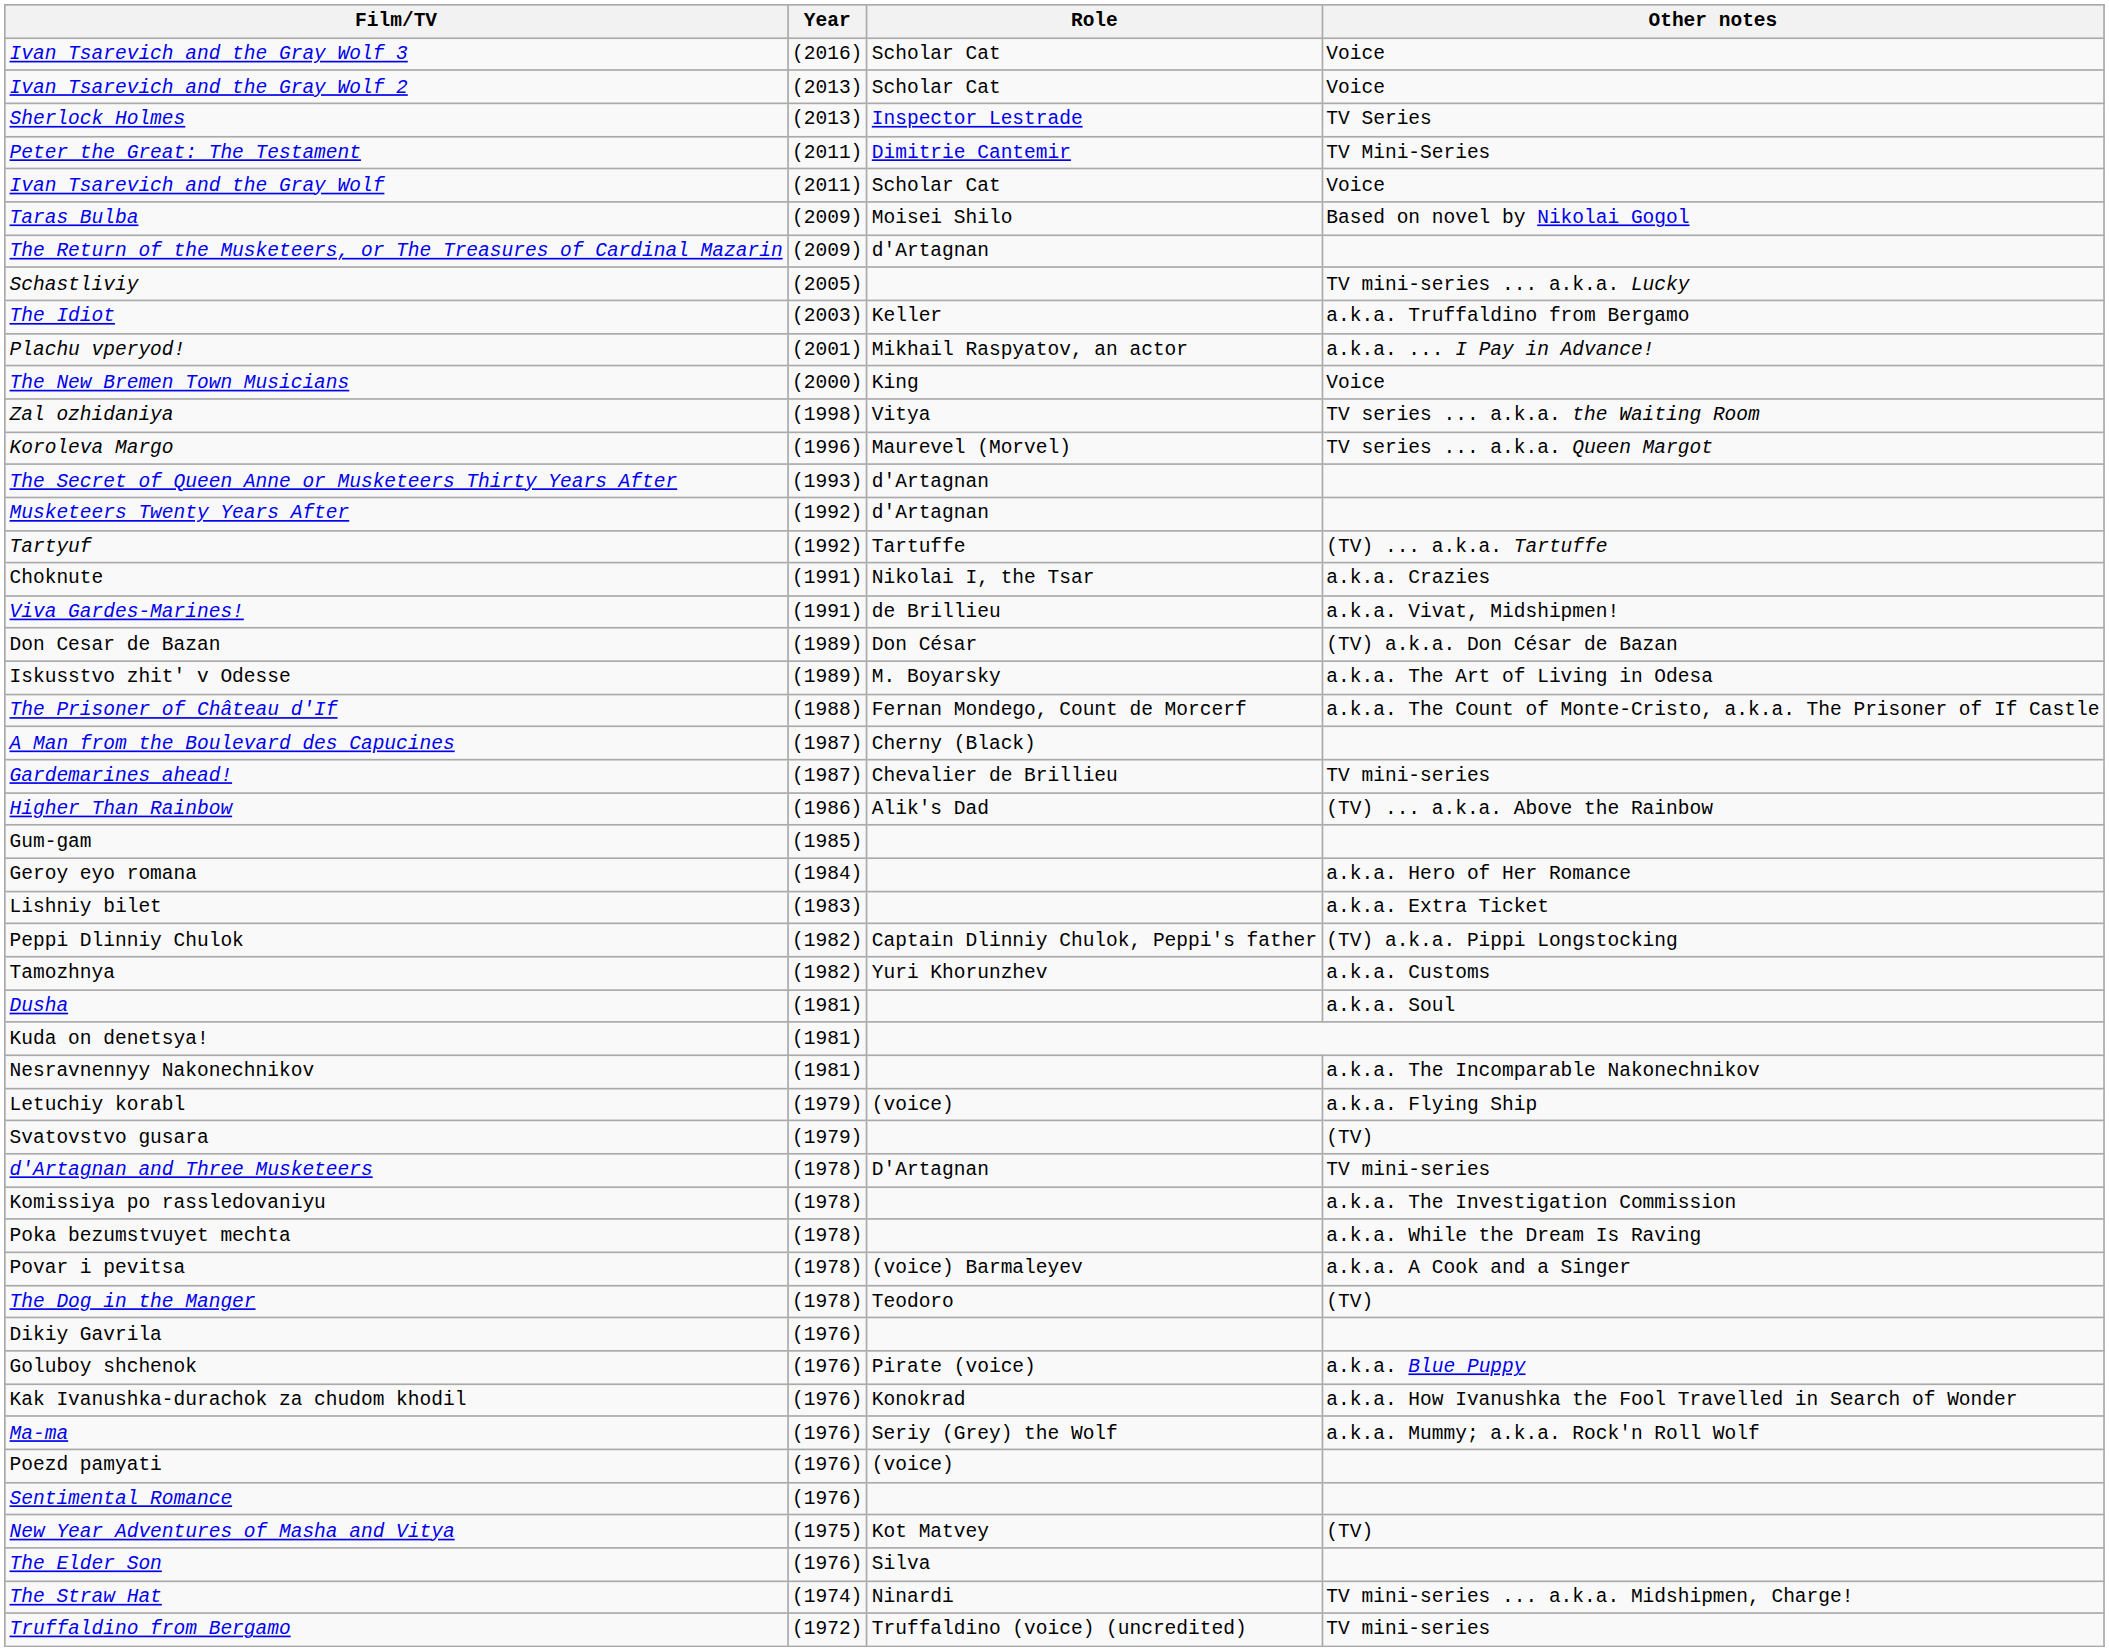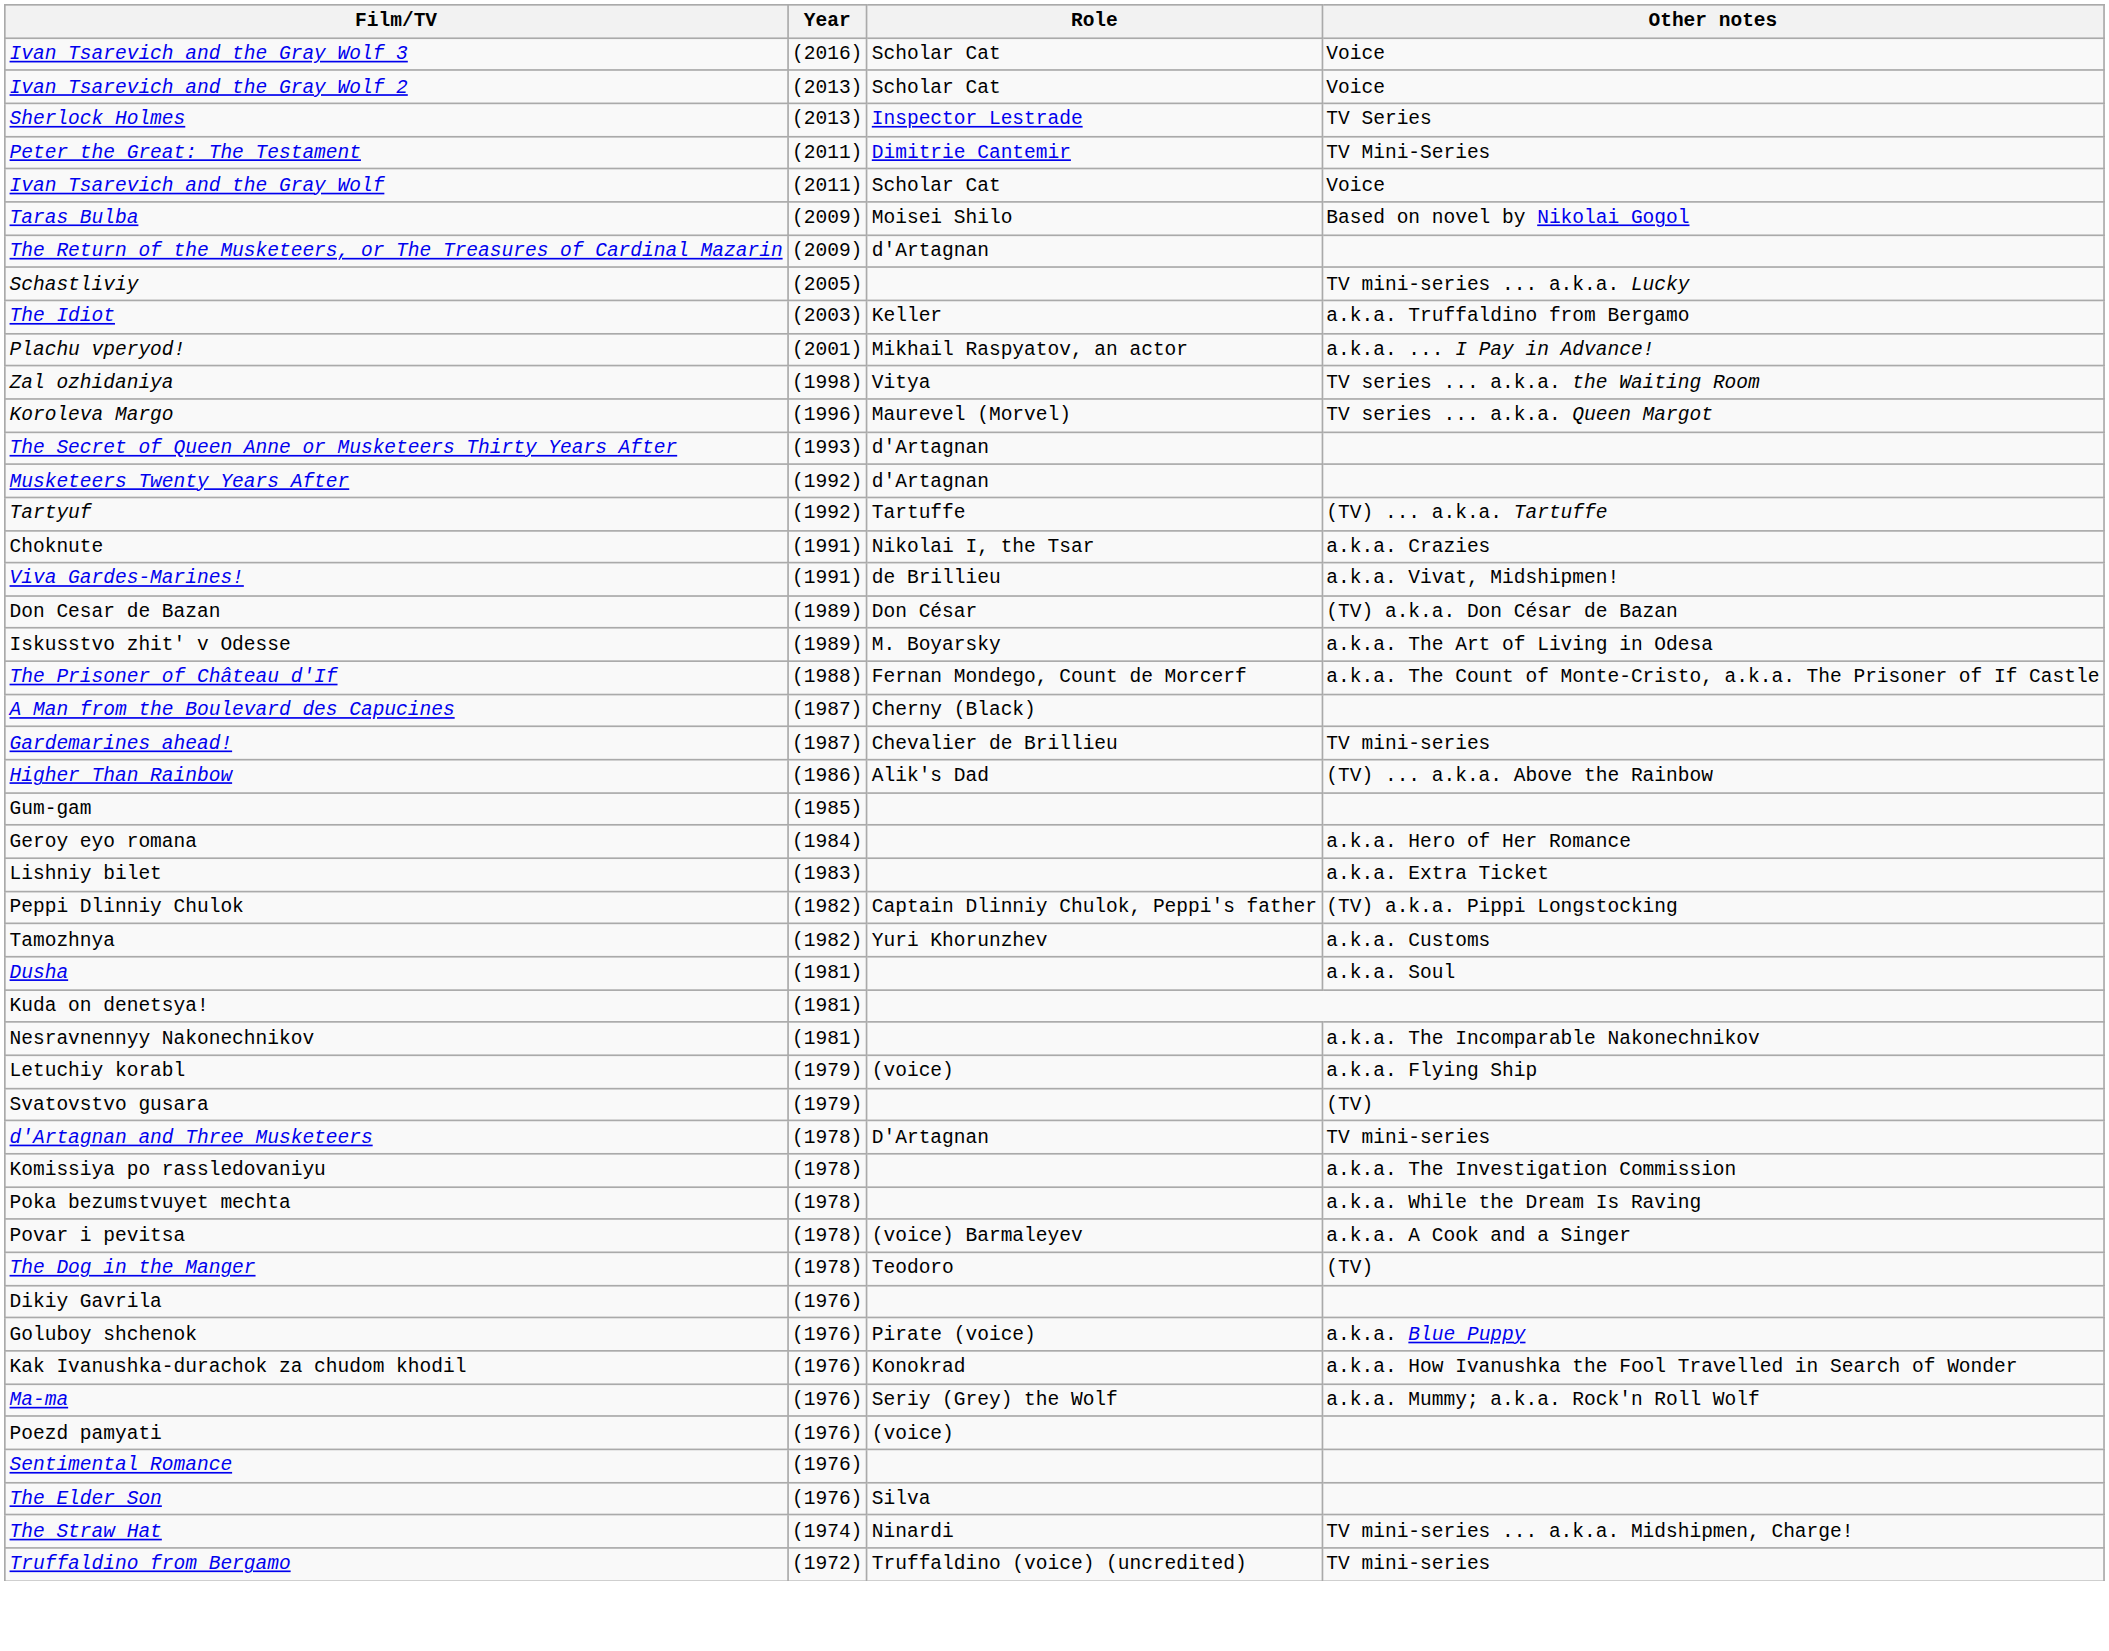- row: The New Bremen Town Musicians | (2000) | King | Voice
- row: New Year Adventures of Masha and Vitya | (1975) | Kot Matvey | (TV)
